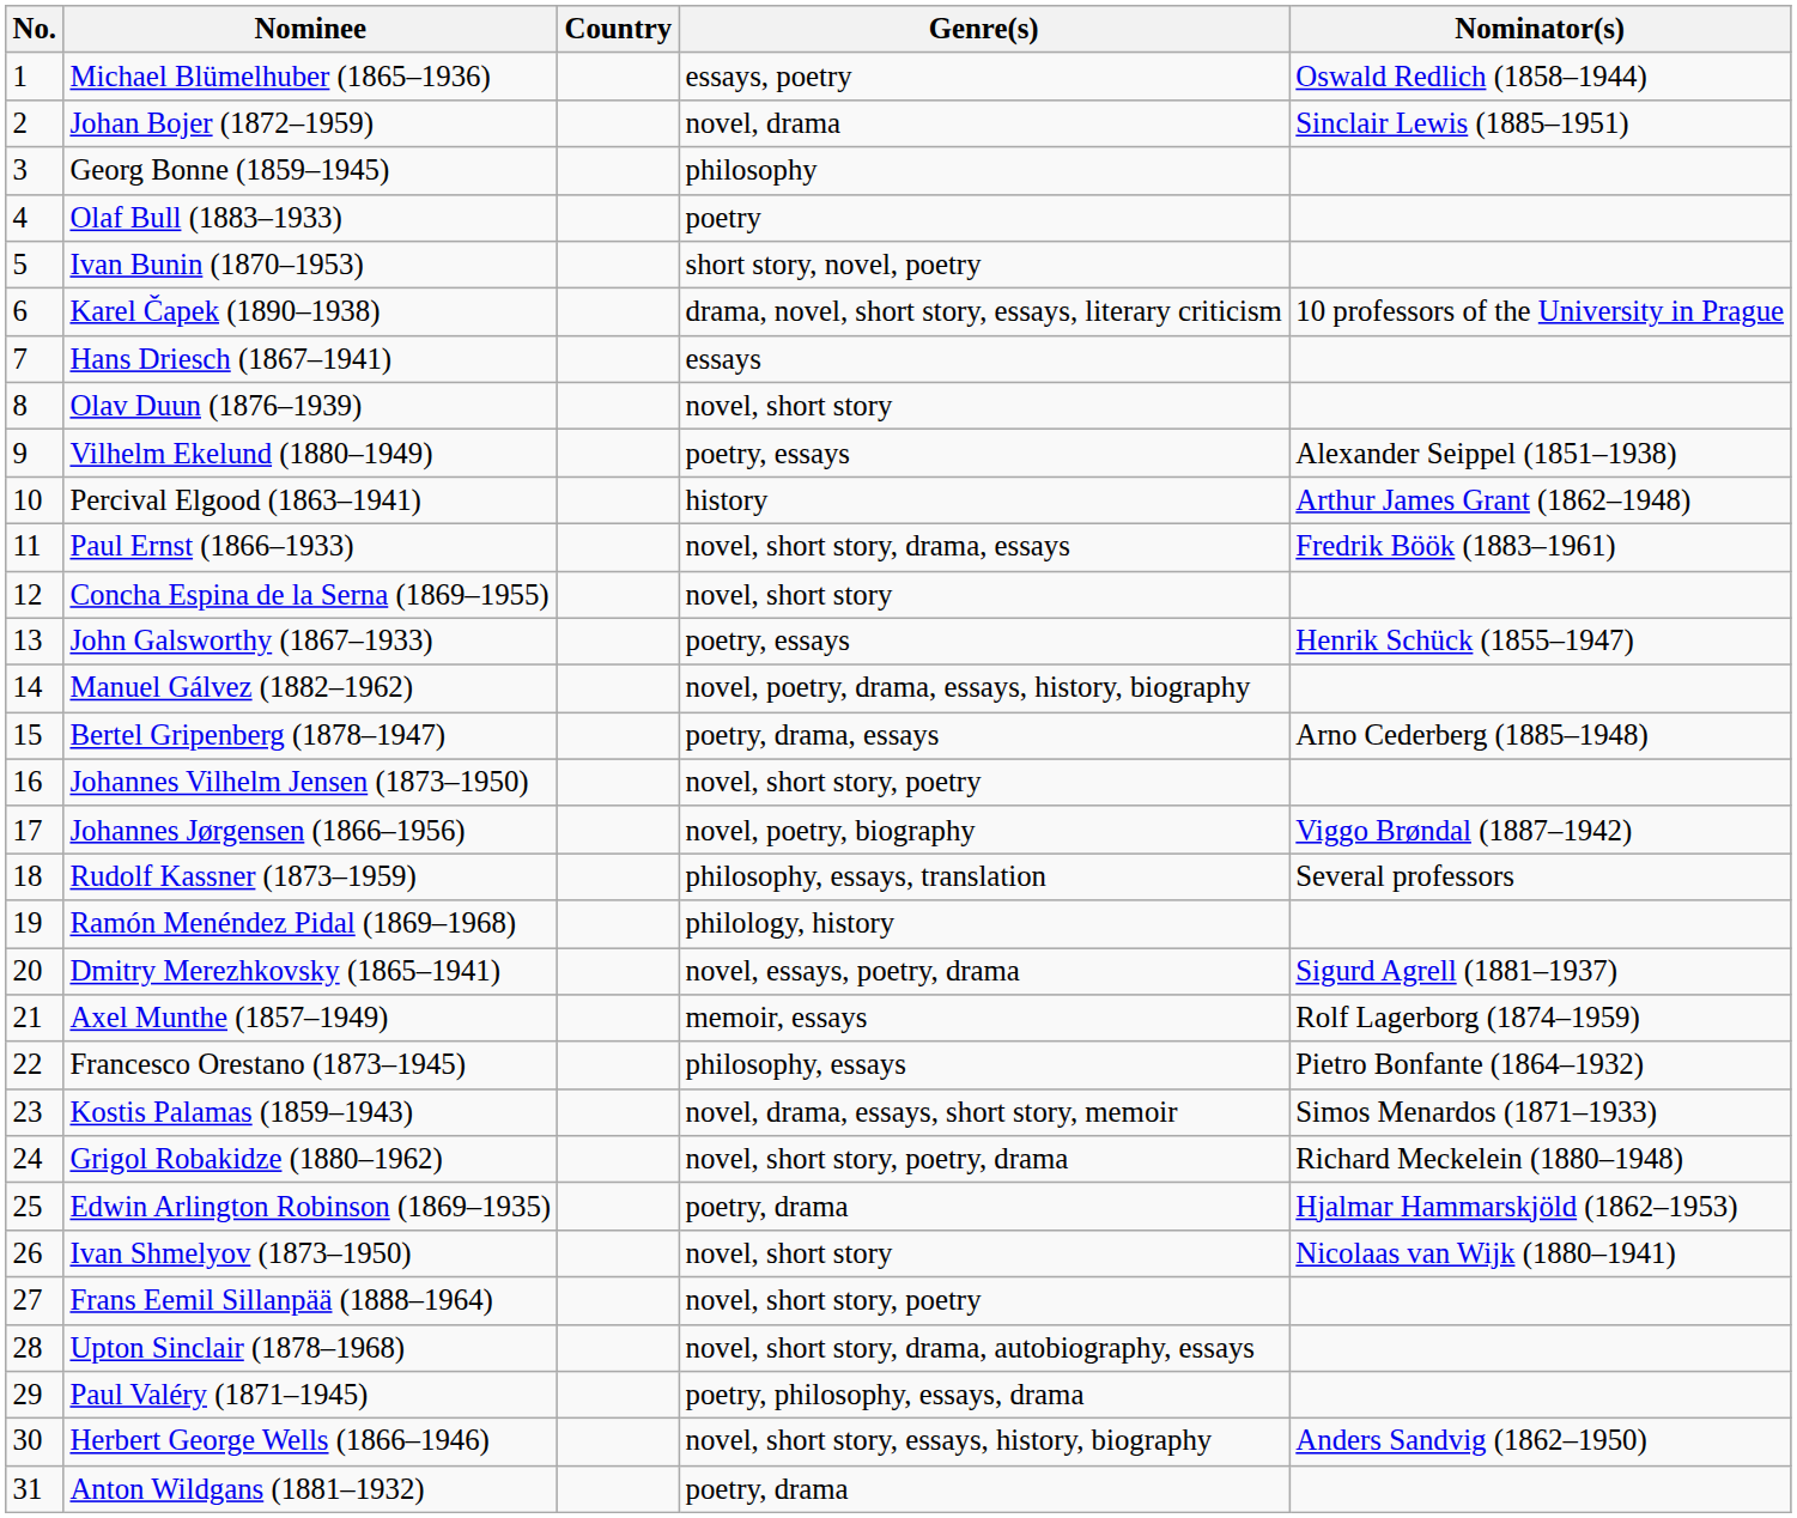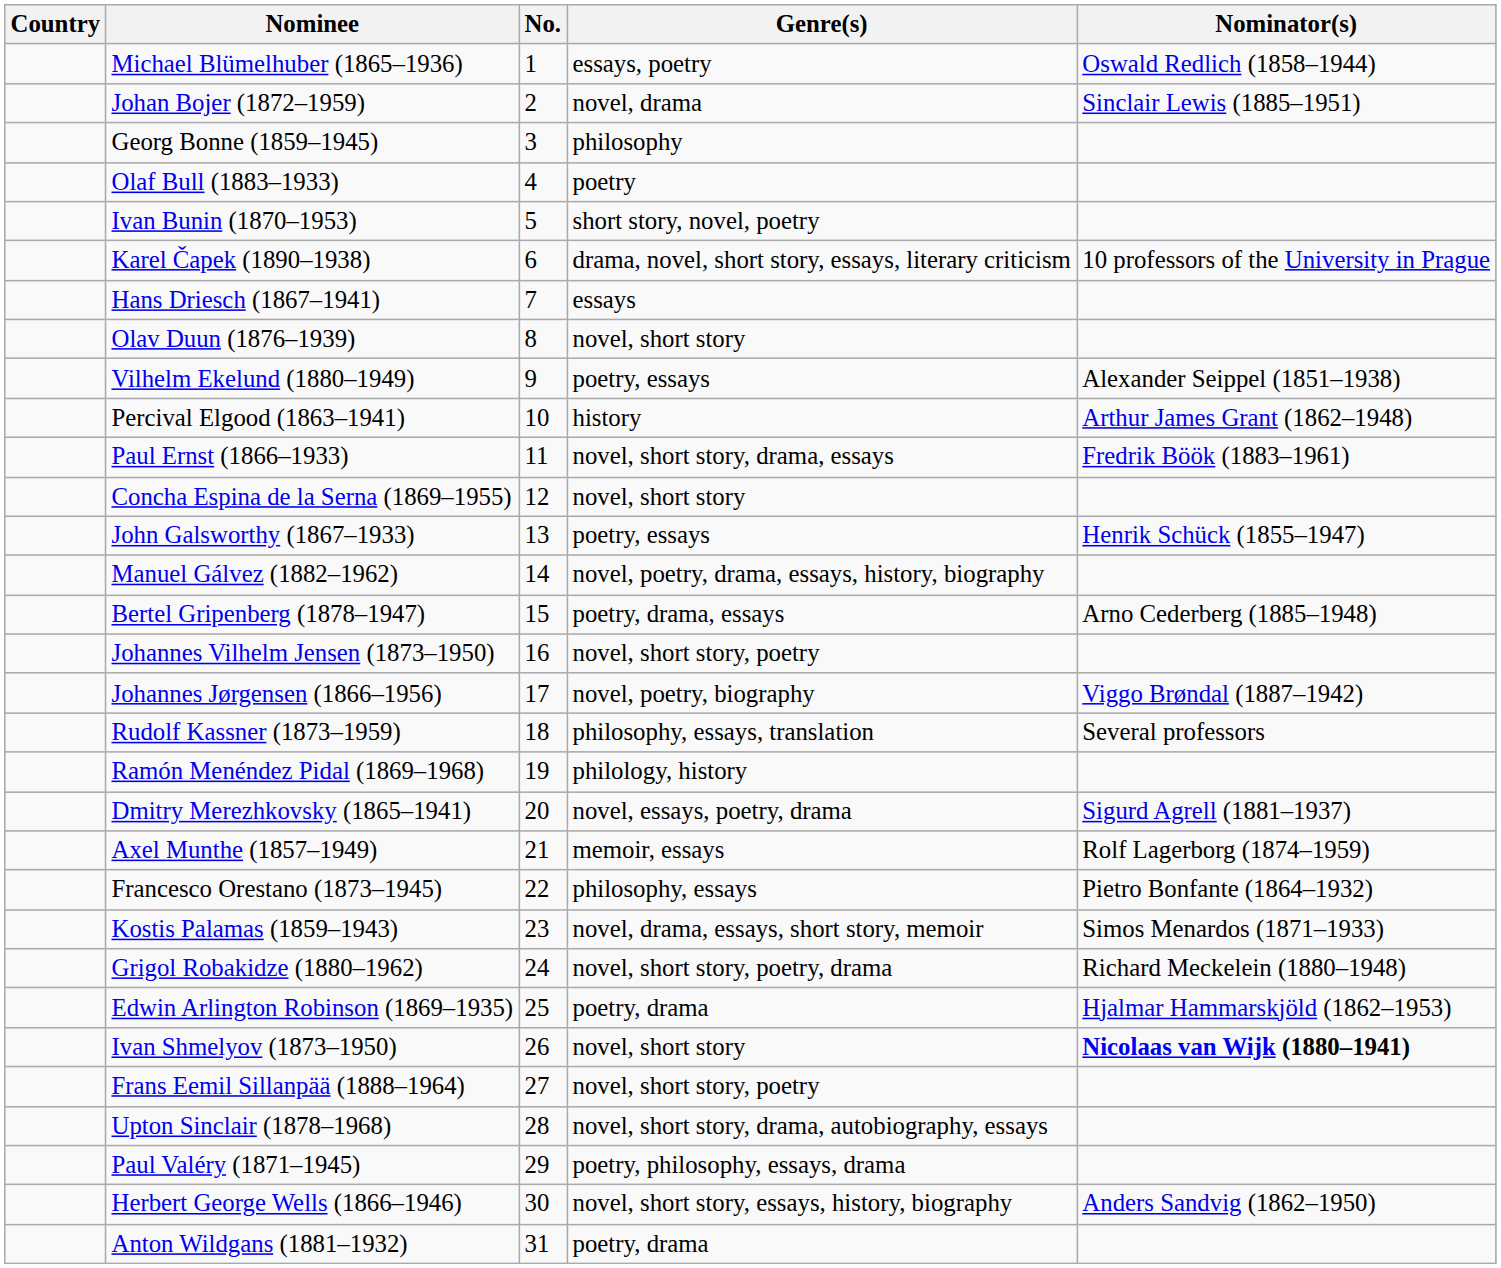columns swapped: No. <-> Country
Ivan Shmelyov (1873–1950) | Nominator(s): normal -> bold
